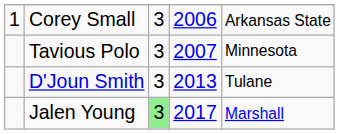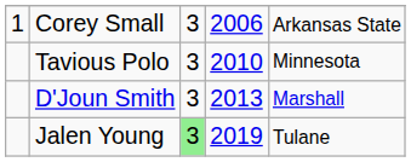Tavious Polo | column 4: 2007 -> 2010
D'Joun Smith | column 5: Tulane -> Marshall
Jalen Young | column 4: 2017 -> 2019
Jalen Young | column 5: Marshall -> Tulane
